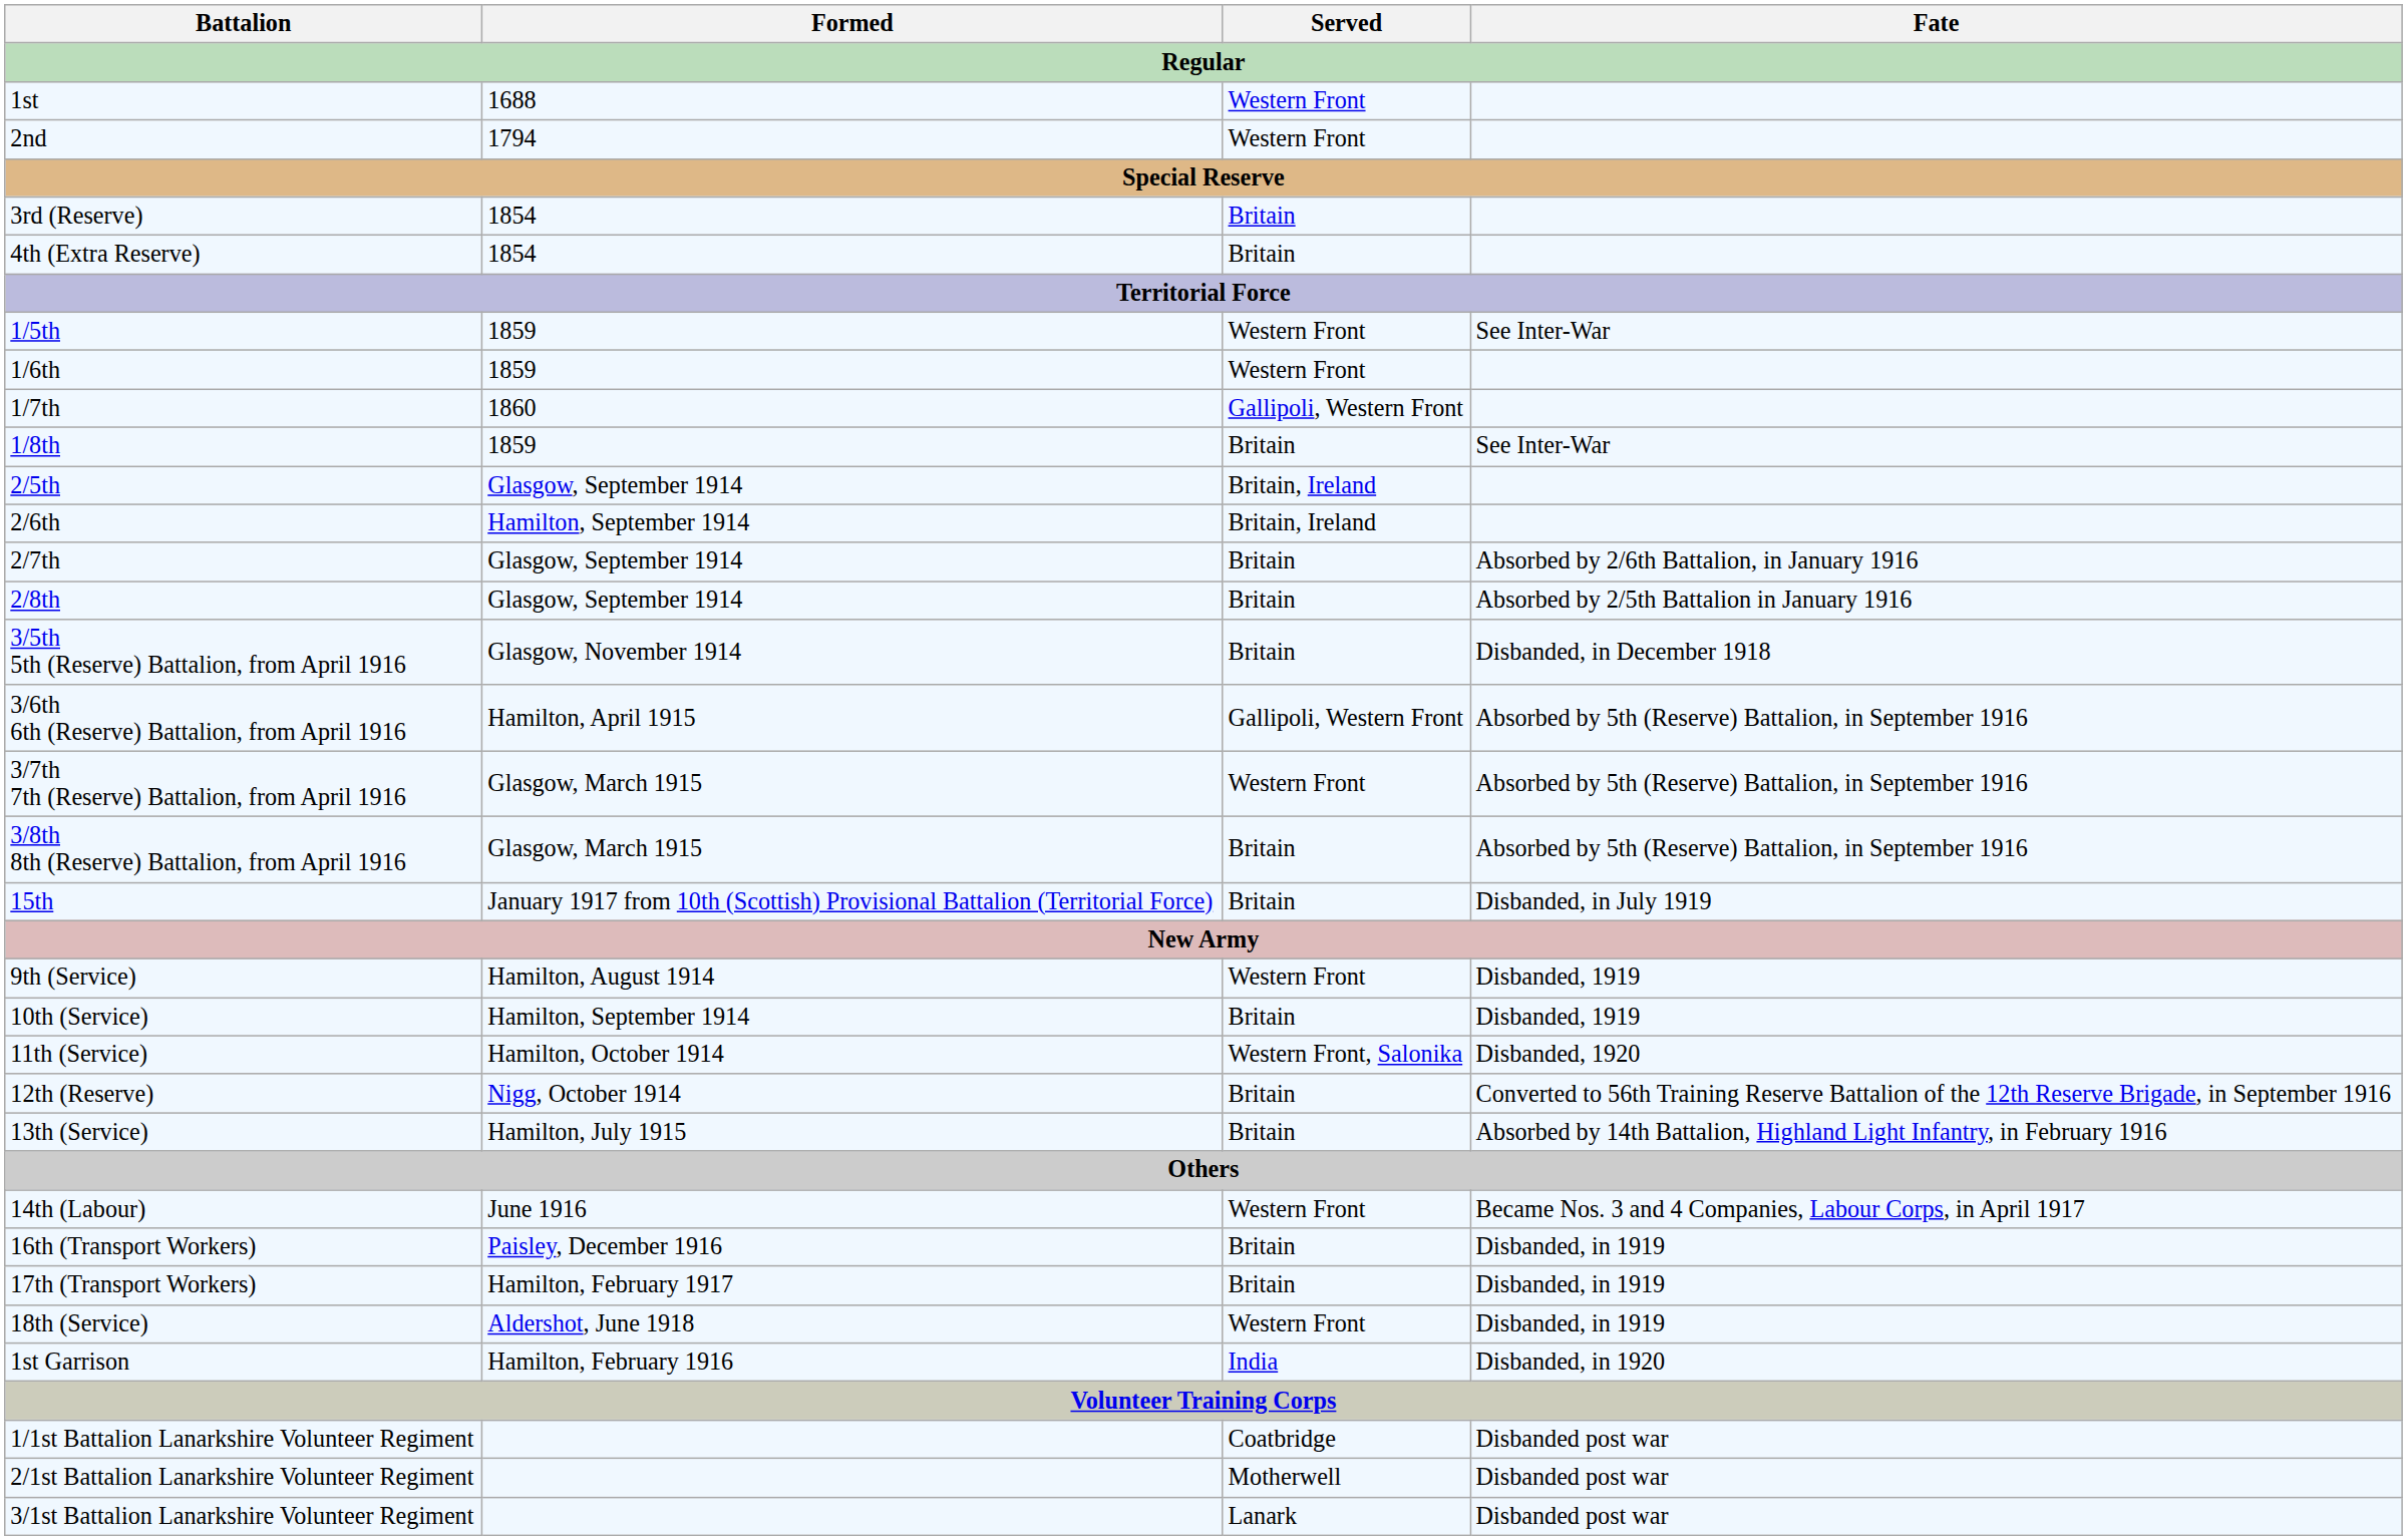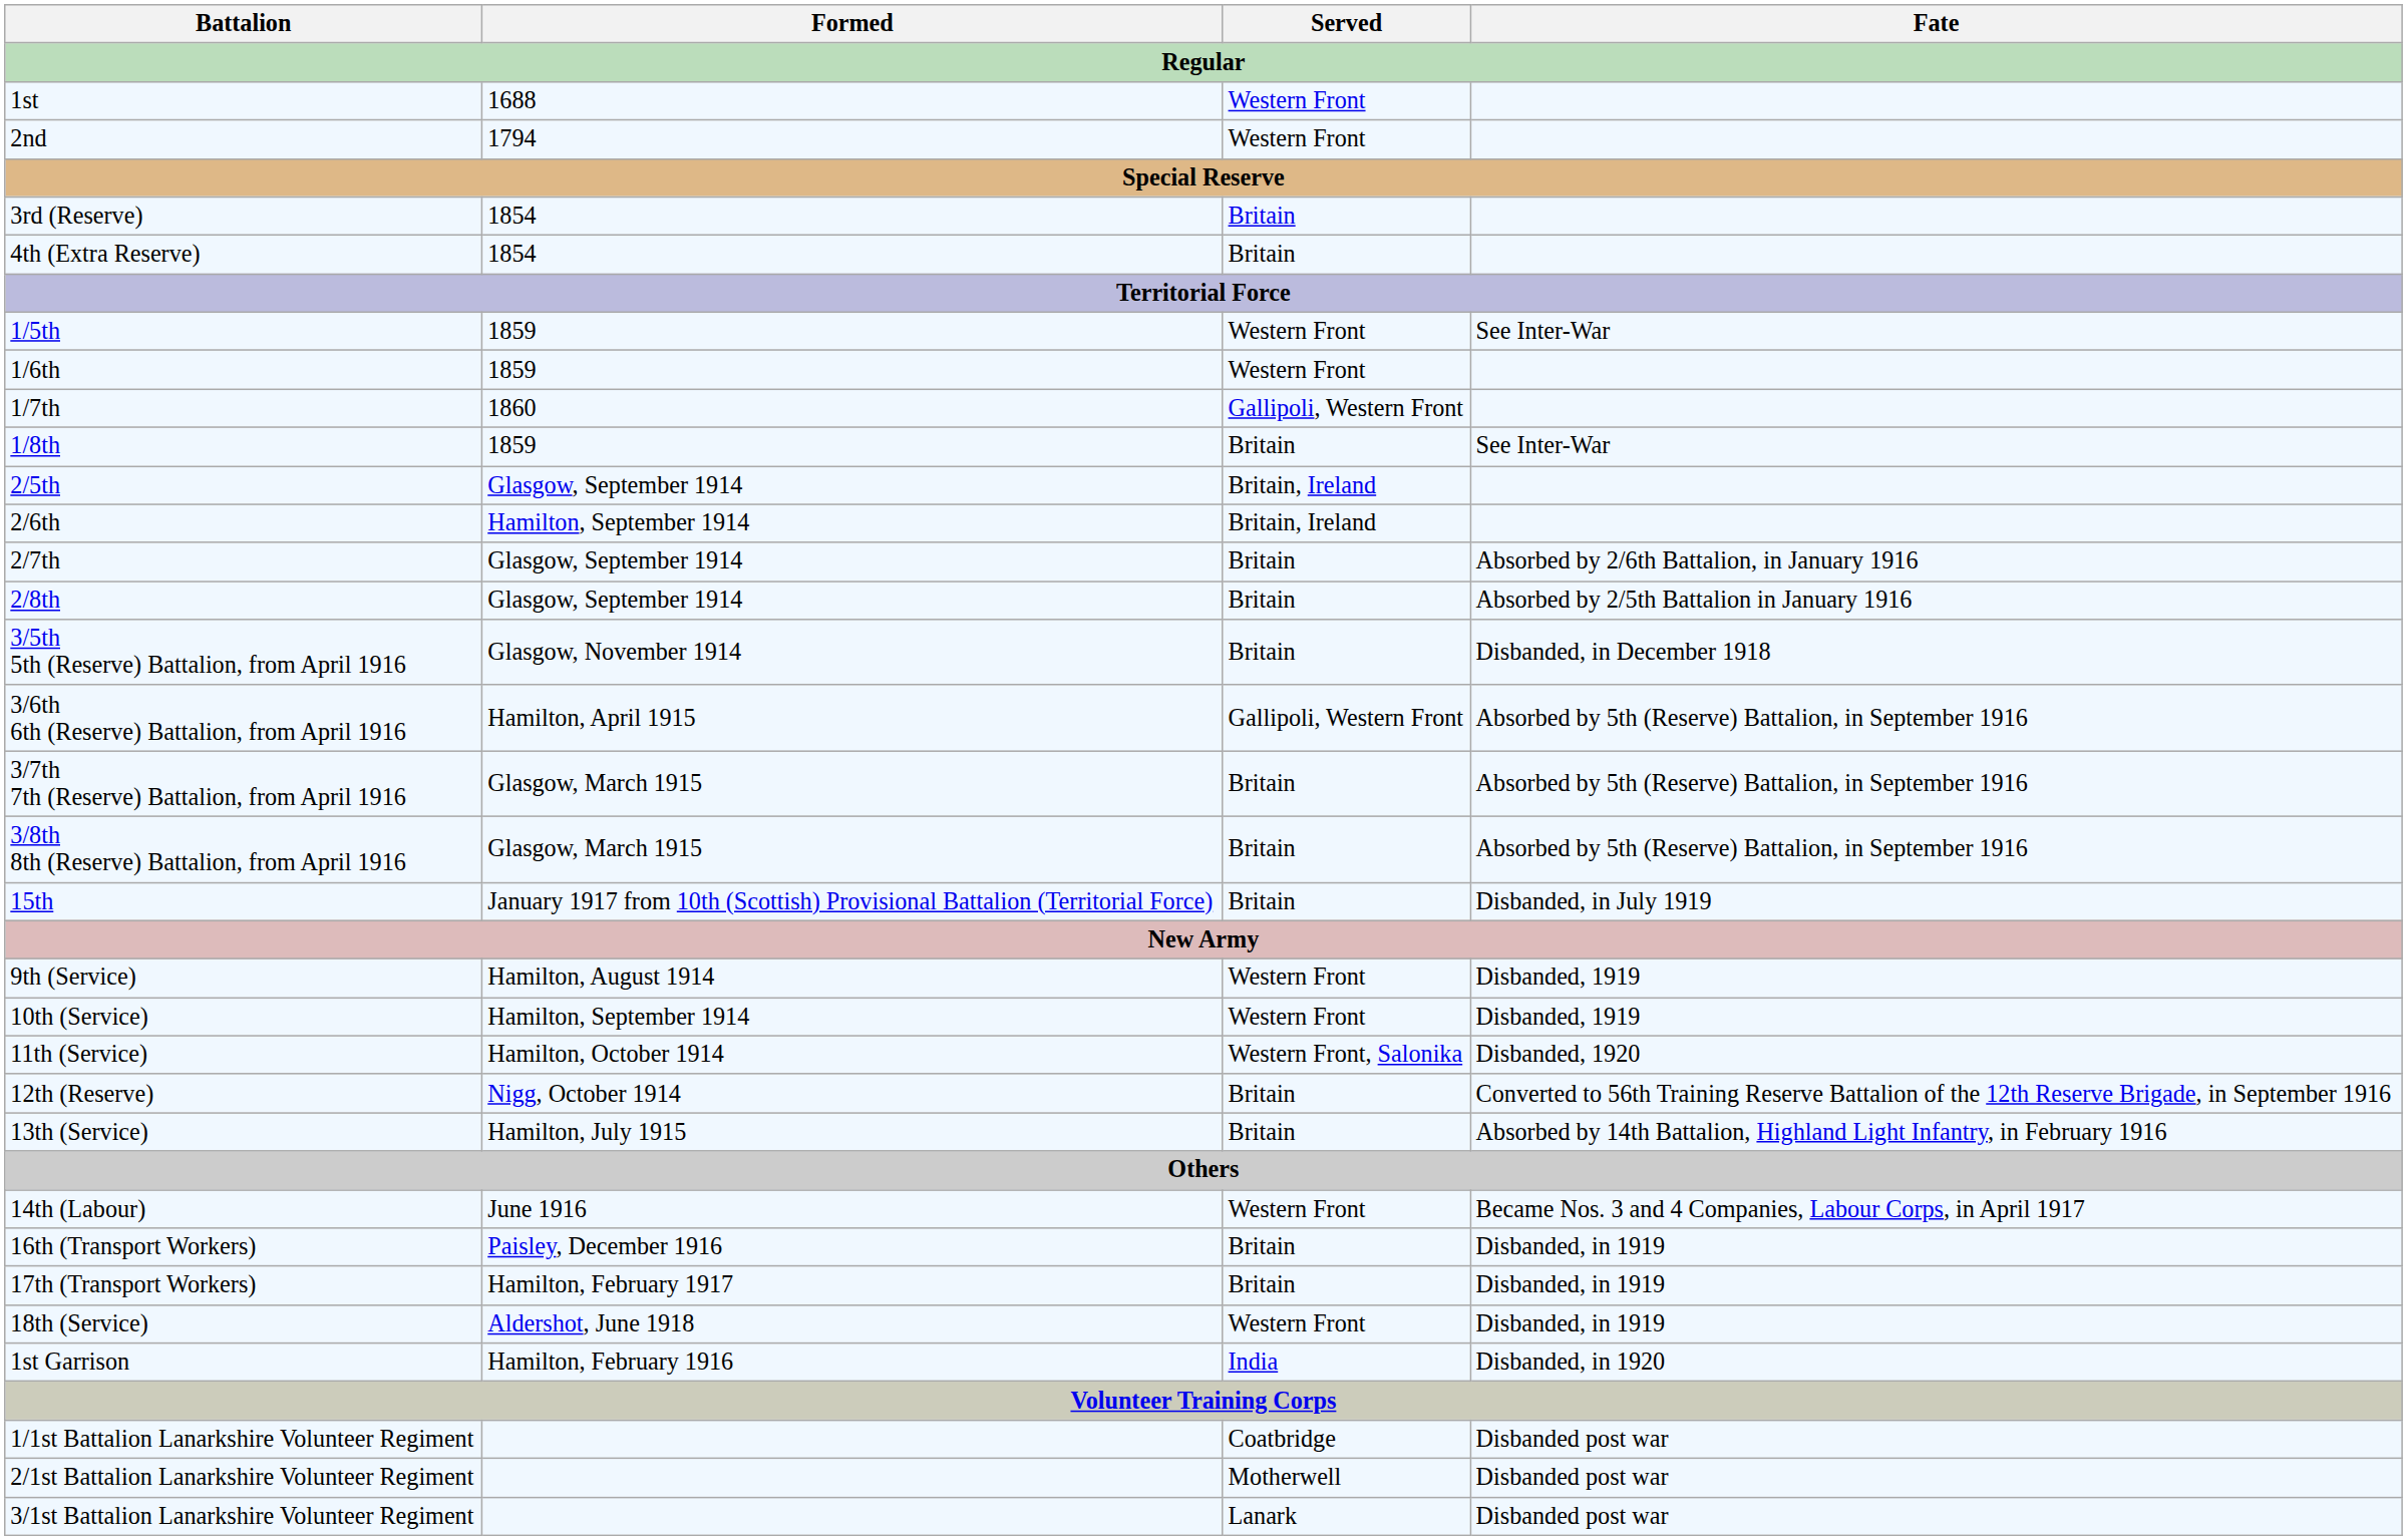3/7th 7th (Reserve) Battalion, from April 1916 | Served: Western Front -> Britain
10th (Service) | Served: Britain -> Western Front
